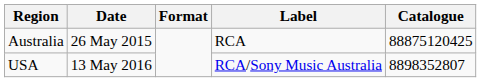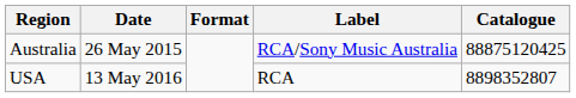Australia | Label: RCA -> RCA/Sony Music Australia
USA | Label: RCA/Sony Music Australia -> RCA
